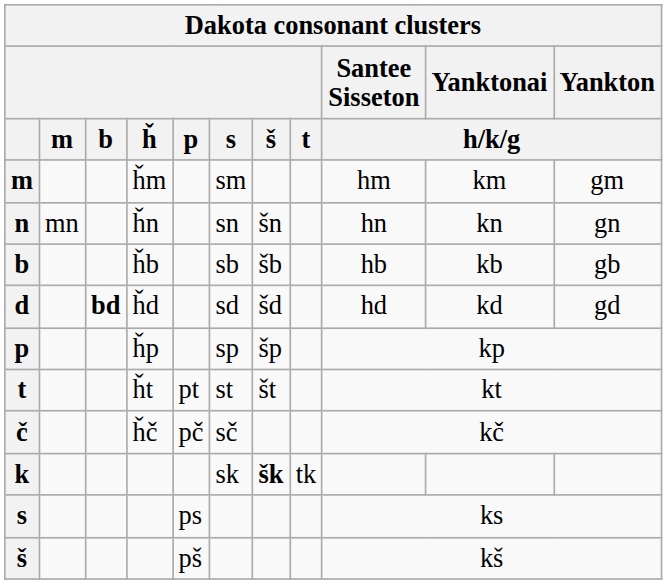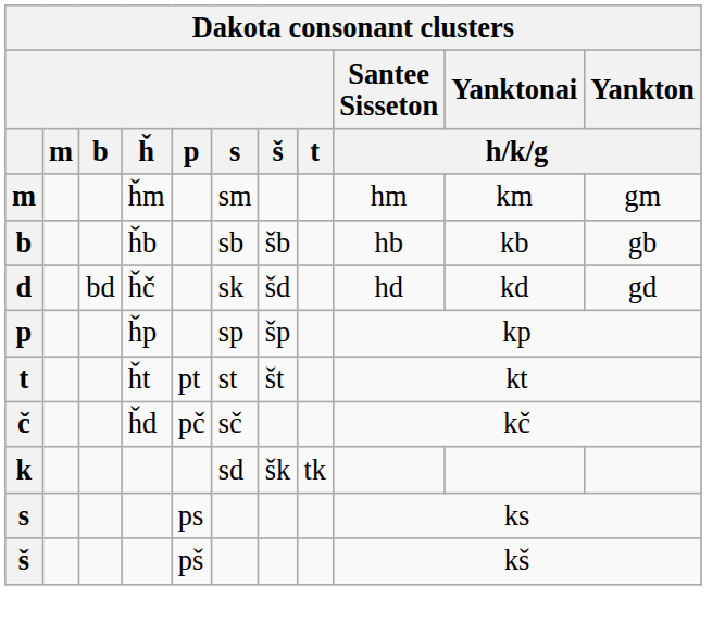- row: n | mn | ȟn | sn | šn | hn | kn | gn
d | b: bold -> normal
d | ȟ: ȟd -> ȟč
d | s: sd -> sk
č | ȟ: ȟč -> ȟd
k | s: sk -> sd
k | š: bold -> normal
